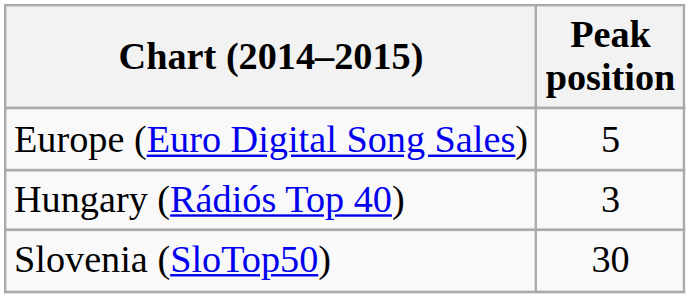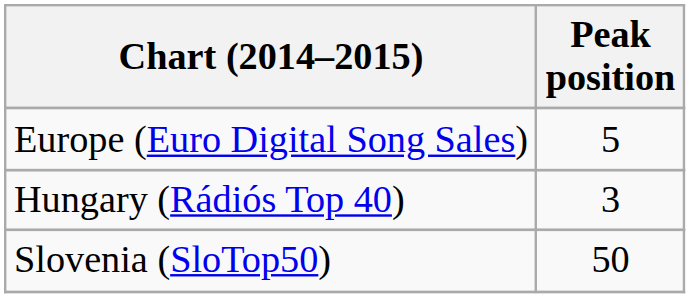Slovenia (SloTop50) | Peak position: 30 -> 50
